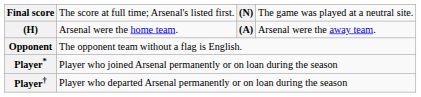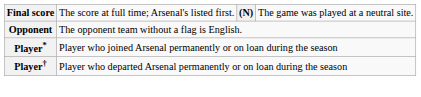- row: (H) | Arsenal were the home team. | (A) | Arsenal were the away team.
